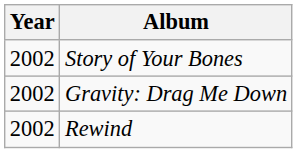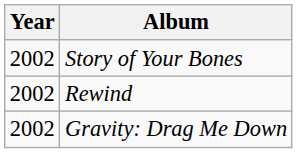rows swapped: Gravity: Drag Me Down <-> Rewind
